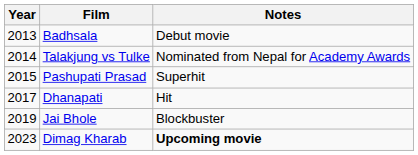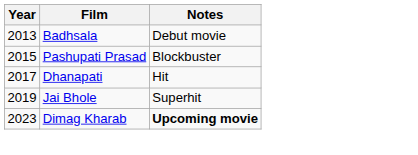- row: 2014 | Talakjung vs Tulke | Nominated from Nepal for Academy Awards
Pashupati Prasad | Notes: Superhit -> Blockbuster
Jai Bhole | Notes: Blockbuster -> Superhit
